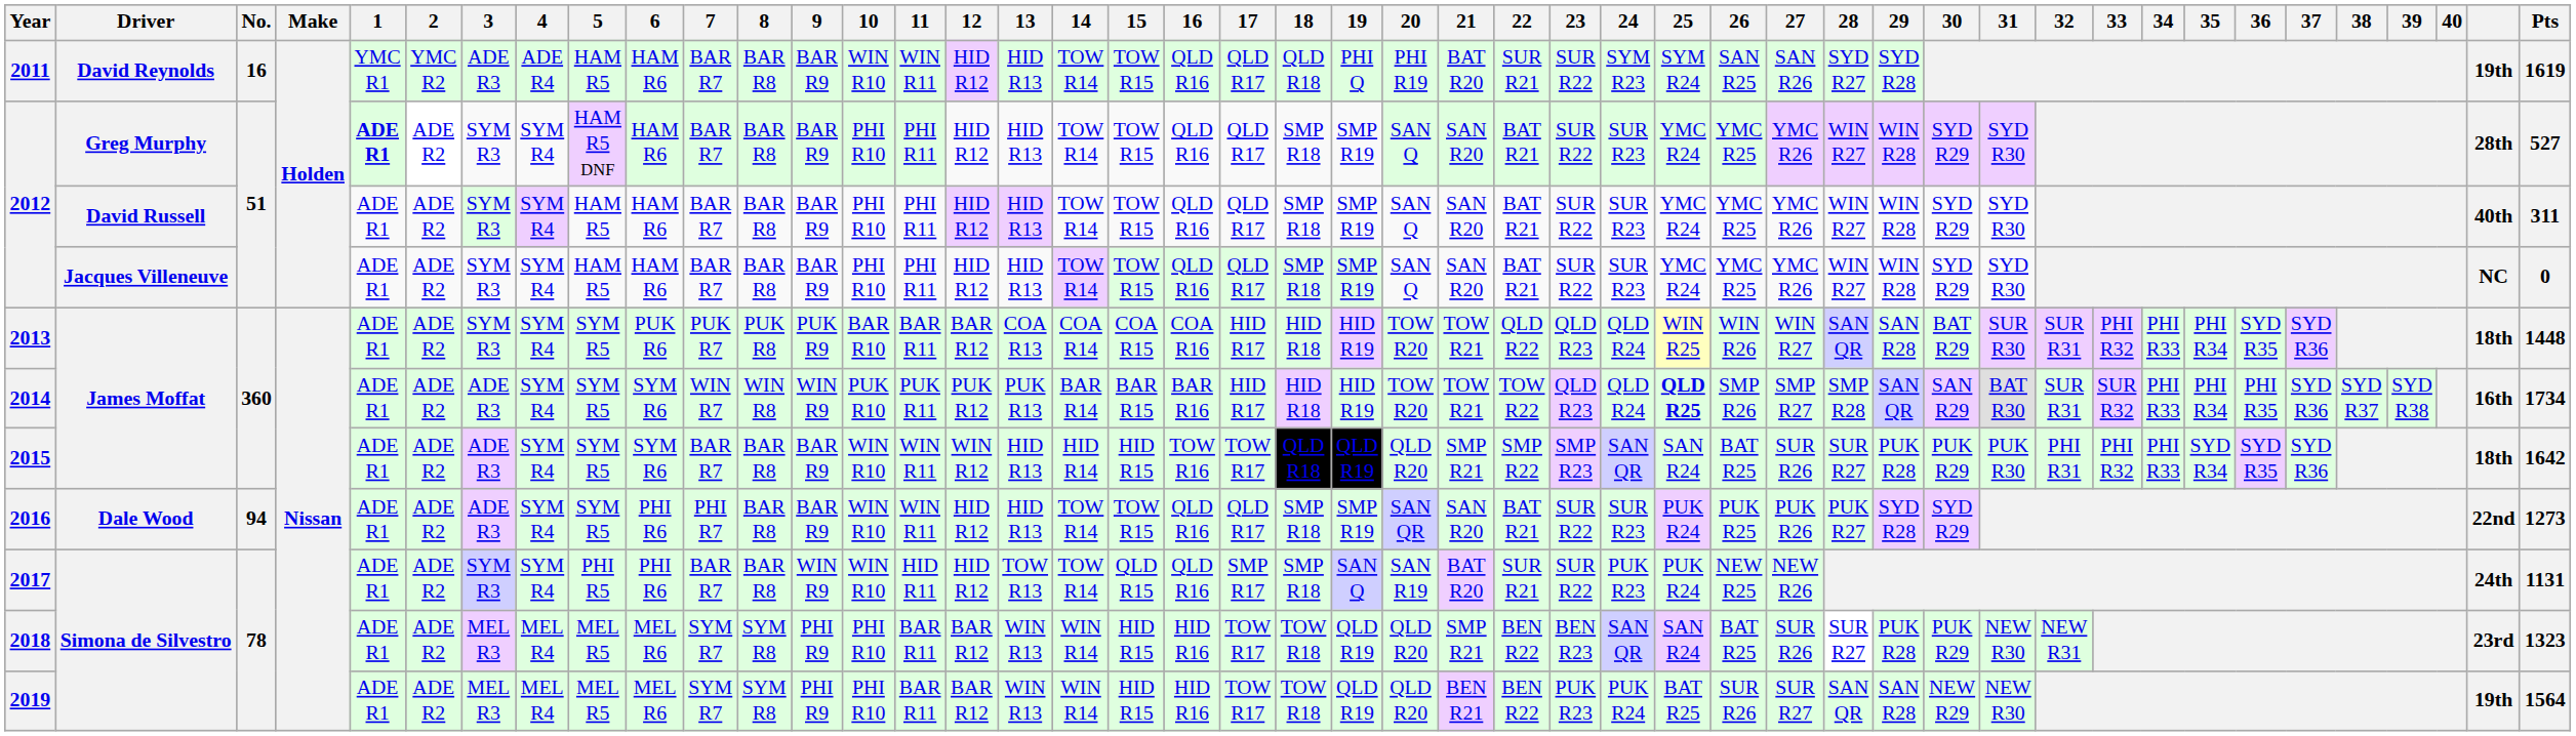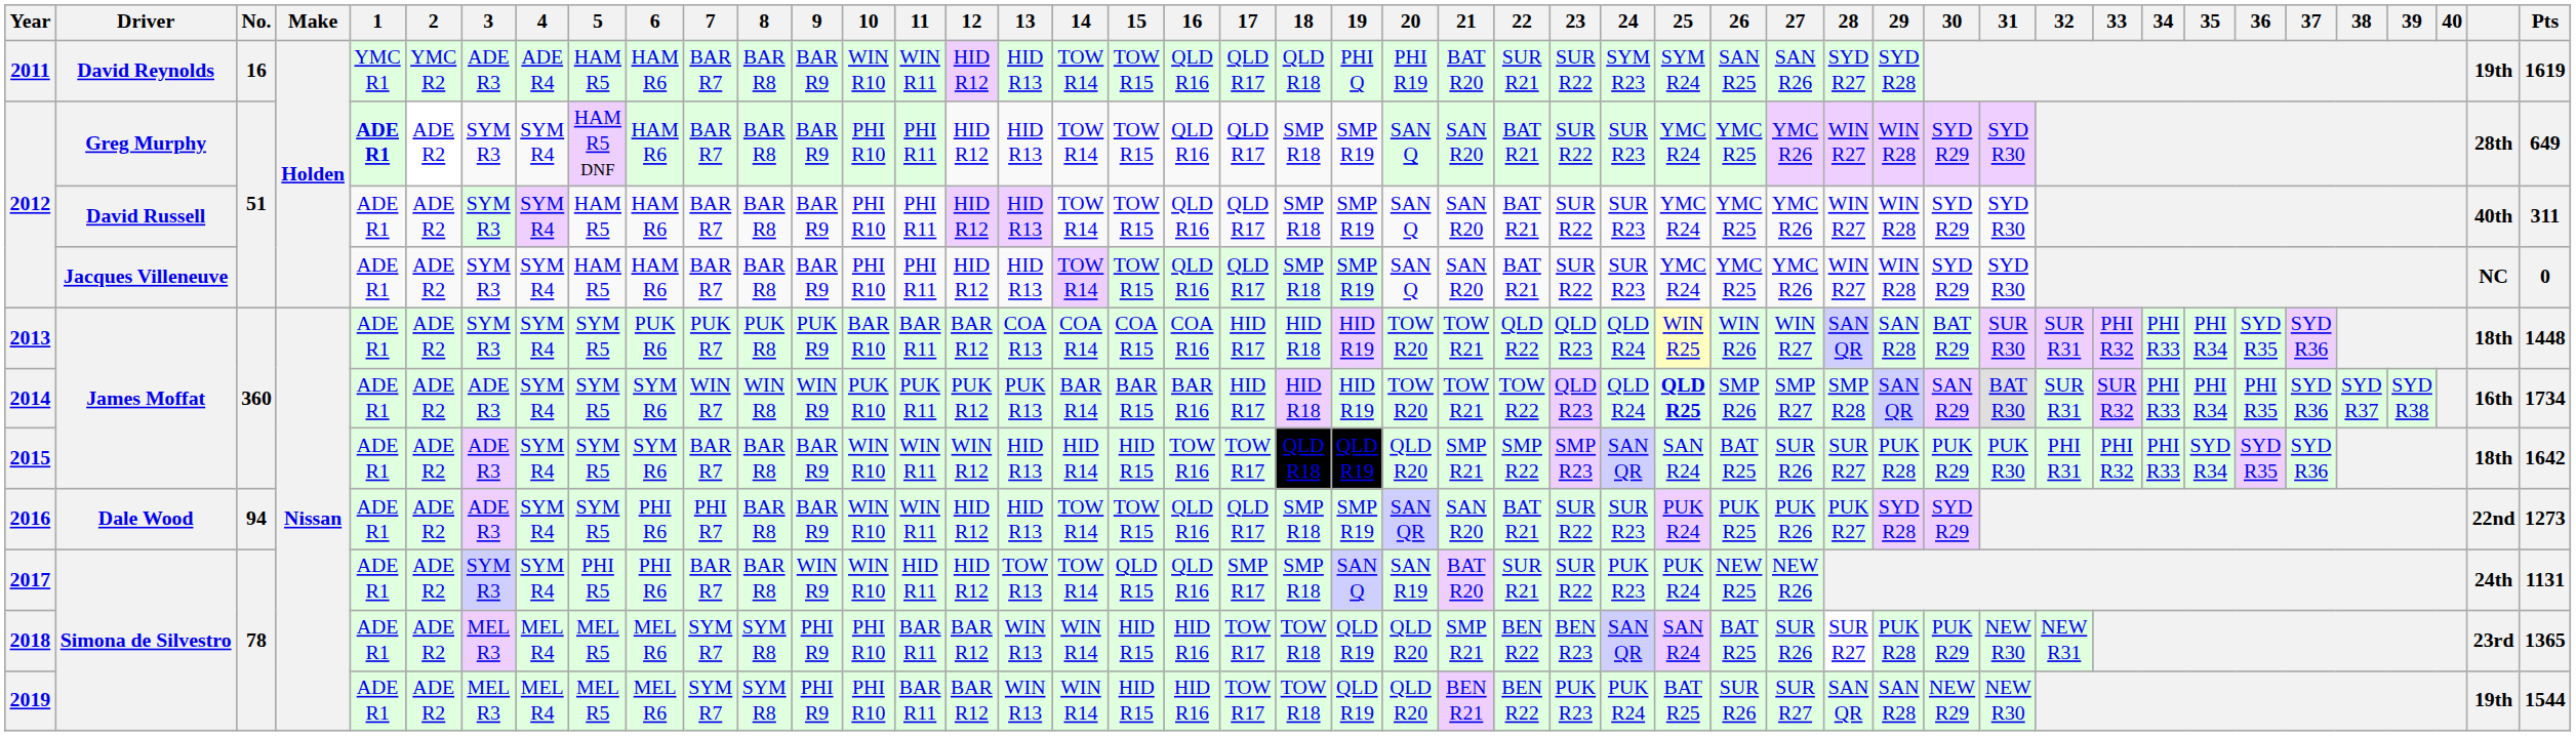2012 / Greg Murphy | Pts: 527 -> 649
2018 | Pts: 1323 -> 1365
2019 | Pts: 1564 -> 1544
